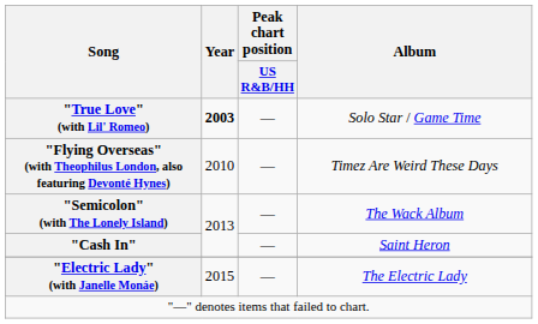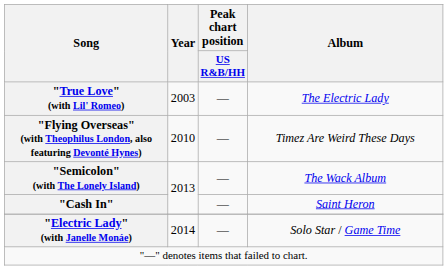"True Love" (with Lil' Romeo) | Year: bold -> normal
"True Love" (with Lil' Romeo) | Album: Solo Star / Game Time -> The Electric Lady
"Electric Lady" (with Janelle Monáe) | Year: 2015 -> 2014
"Electric Lady" (with Janelle Monáe) | Album: The Electric Lady -> Solo Star / Game Time
